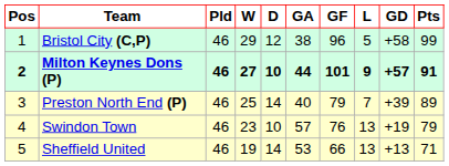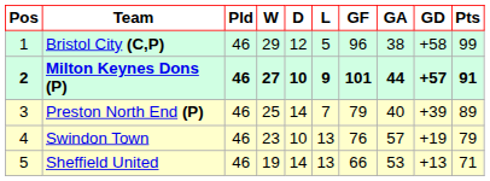columns swapped: L <-> GA
